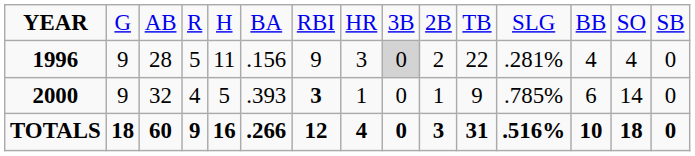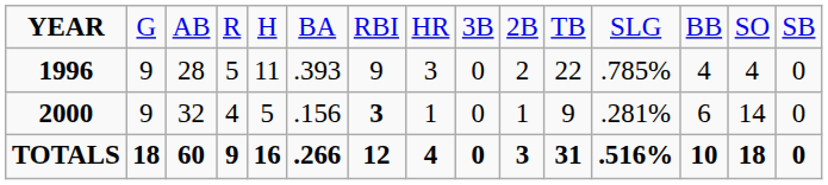1996 | column 6: .156 -> .393
1996 | column 9: lightgrey background -> no background
1996 | column 12: .281% -> .785%
2000 | column 6: .393 -> .156
2000 | column 12: .785% -> .281%
